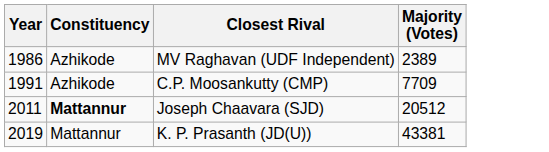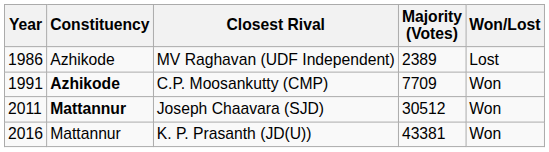+ column: Won/Lost | Lost | Won | Won | Won
C.P. Moosankutty (CMP) | Constituency: normal -> bold
Joseph Chaavara (SJD) | Majority (Votes): 20512 -> 30512
K. P. Prasanth (JD(U)) | Year: 2019 -> 2016
